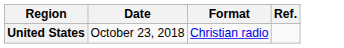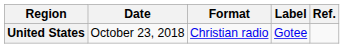+ column: Label | Gotee
